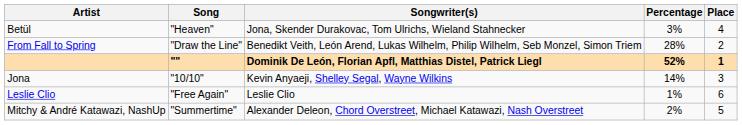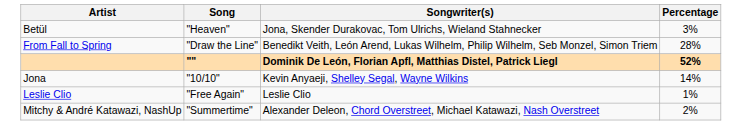- column: Place | 4 | 2 | 1 | 3 | 6 | 5
